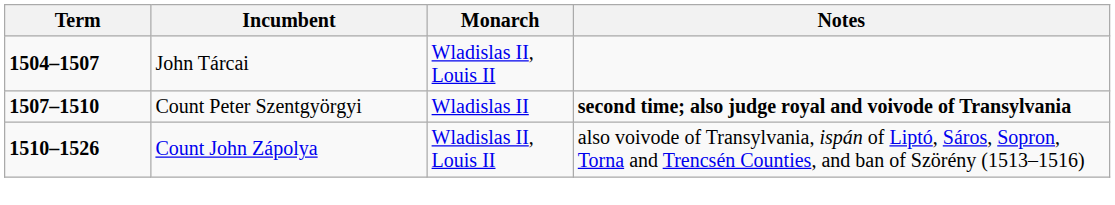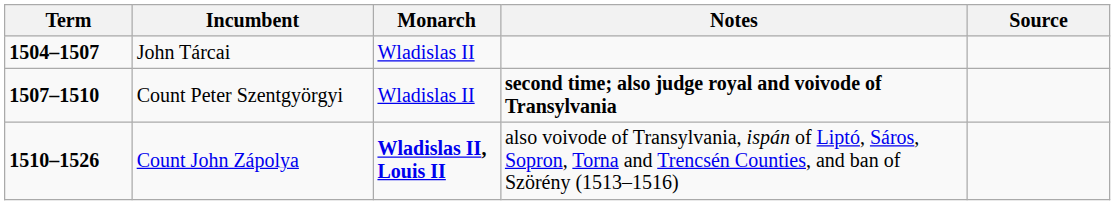+ column: Source
John Tárcai | Monarch: Wladislas II, Louis II -> Wladislas II
Count John Zápolya | Monarch: normal -> bold
